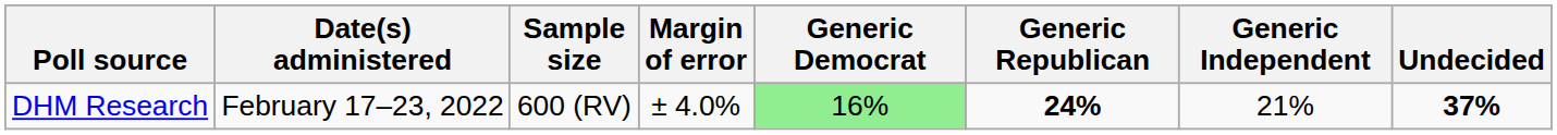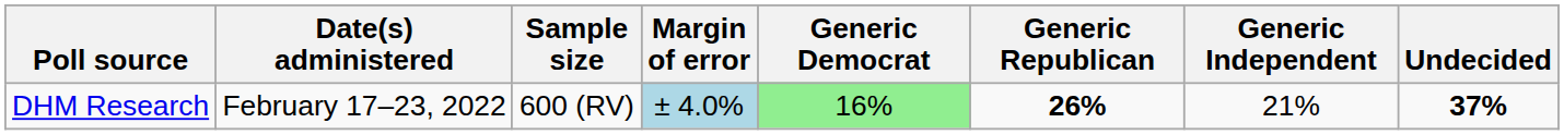DHM Research | Margin of error: no background -> lightblue background
DHM Research | Generic Republican: 24% -> 26%
